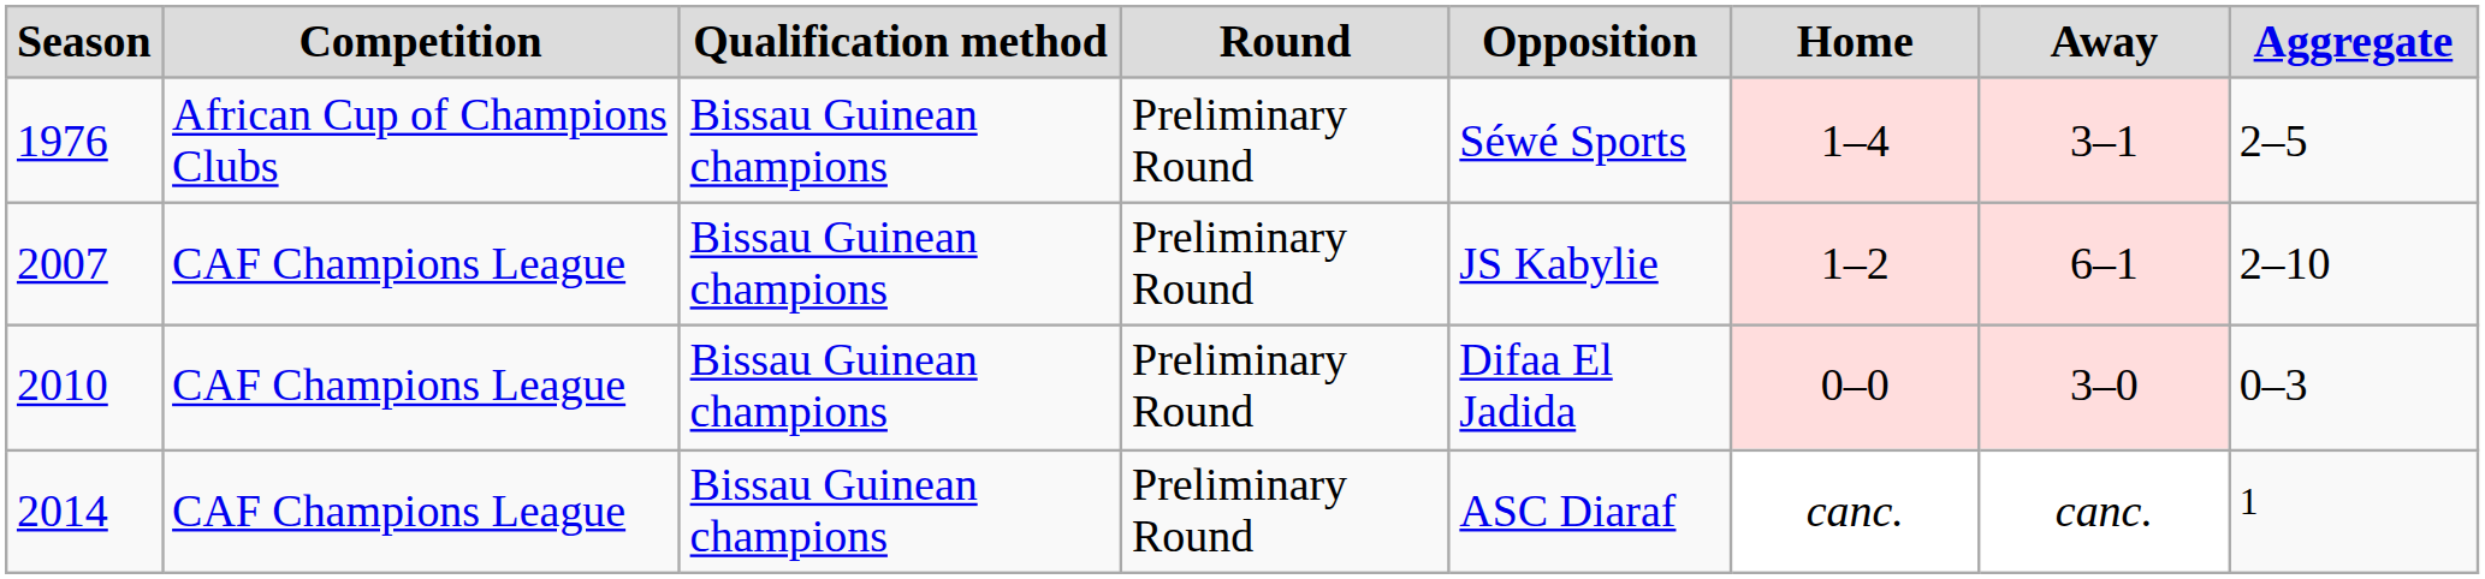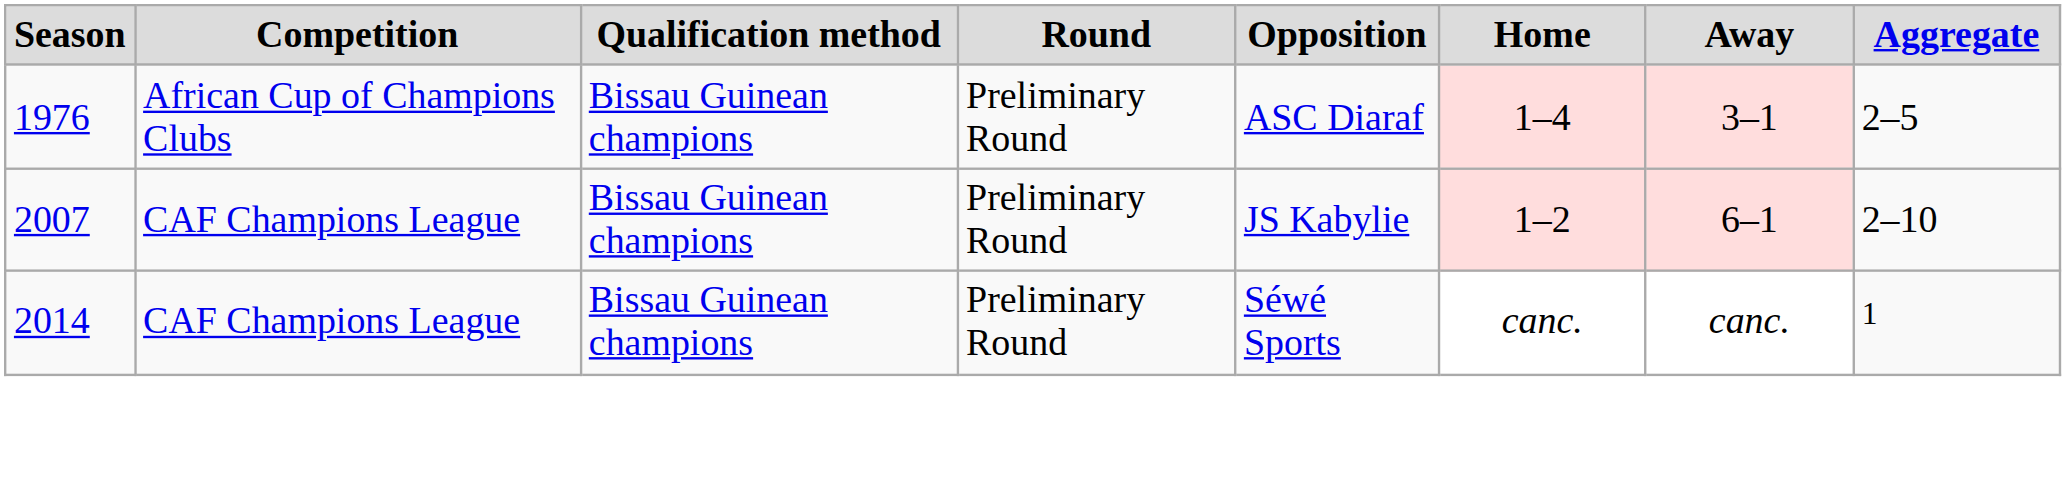1976 | Opposition: Séwé Sports -> ASC Diaraf
- row: 2010 | CAF Champions League | Bissau Guinean champions | Preliminary Round | Difaa El Jadida | 0–0 | 3–0 | 0–3
2014 | Opposition: ASC Diaraf -> Séwé Sports
